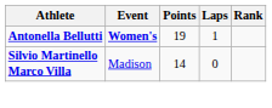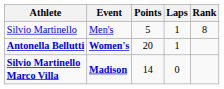+ row: Silvio Martinello | Men's | 5 | 1 | 8
Antonella Bellutti | Points: 19 -> 20
Silvio Martinello Marco Villa | Event: normal -> bold
